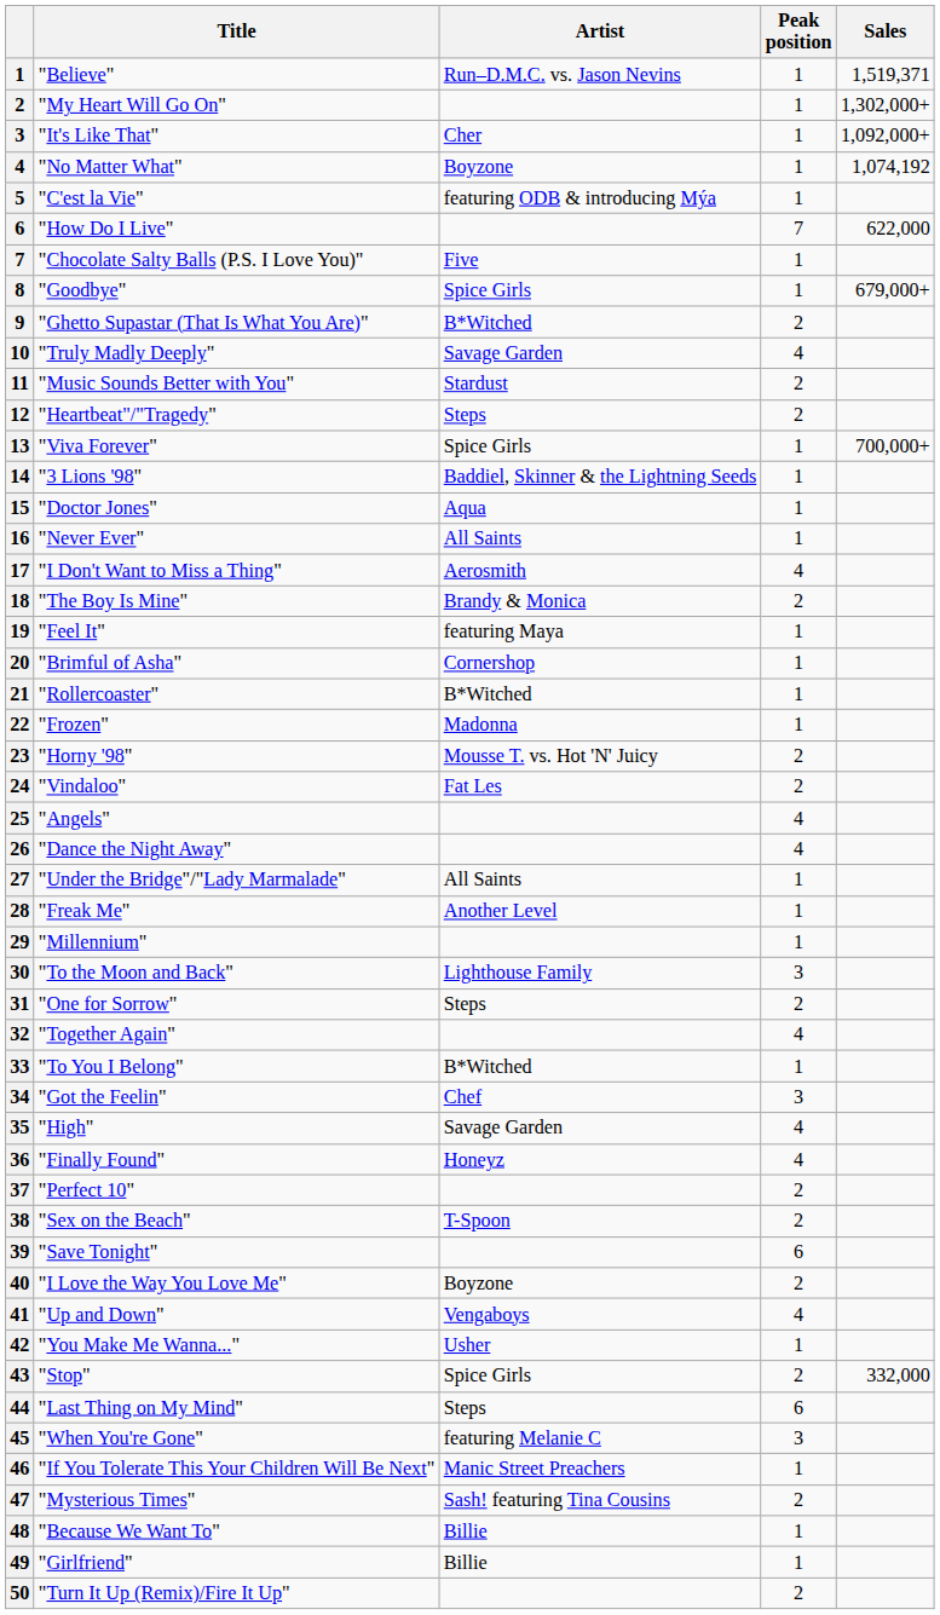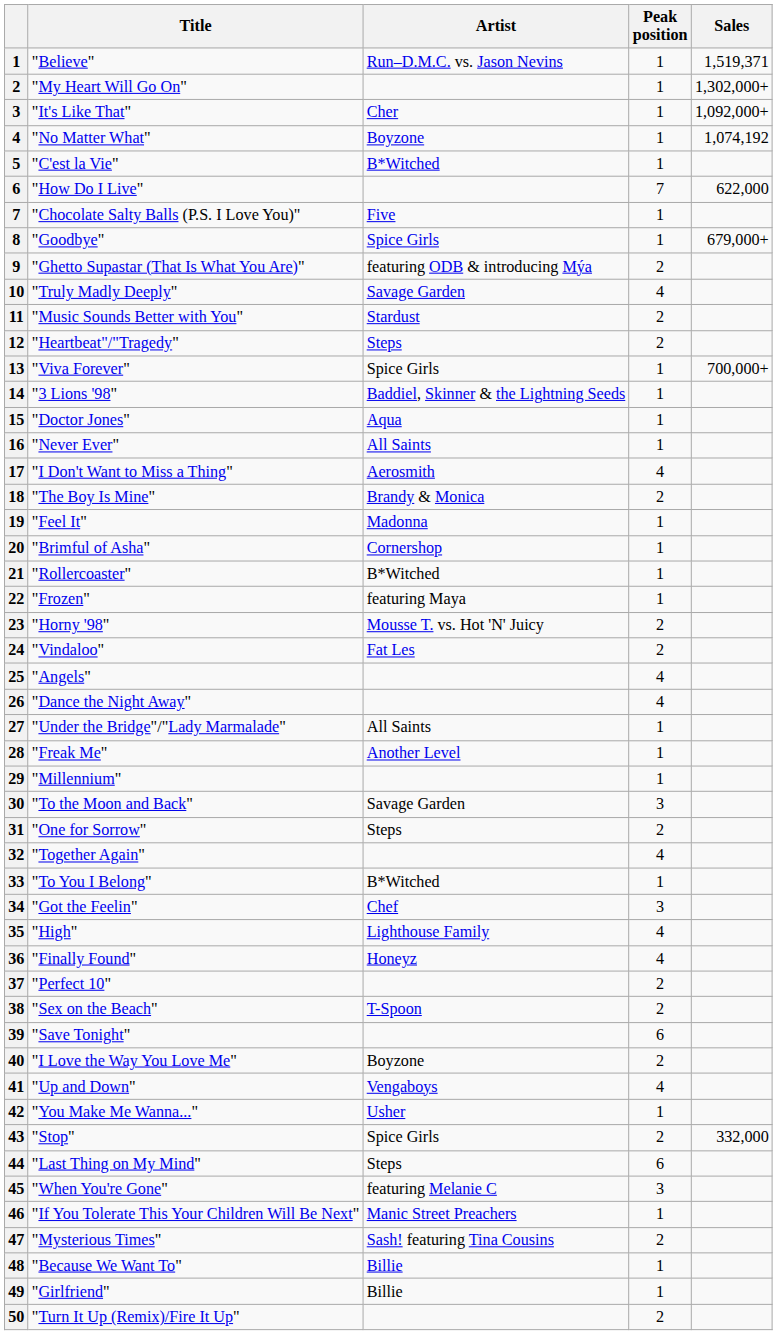"C'est la Vie" | Artist: featuring ODB & introducing Mýa -> B*Witched
"Ghetto Supastar (That Is What You Are)" | Artist: B*Witched -> featuring ODB & introducing Mýa
"Feel It" | Artist: featuring Maya -> Madonna
"Frozen" | Artist: Madonna -> featuring Maya
"To the Moon and Back" | Artist: Lighthouse Family -> Savage Garden
"High" | Artist: Savage Garden -> Lighthouse Family
